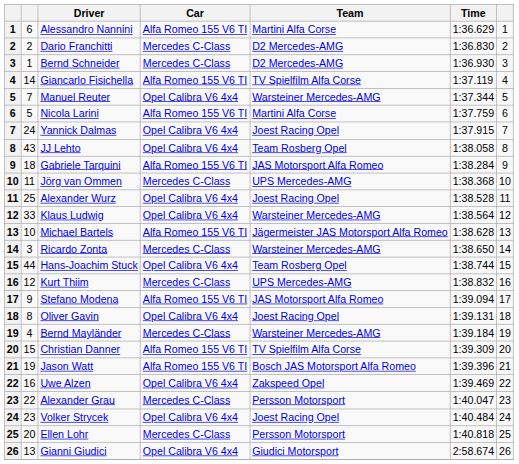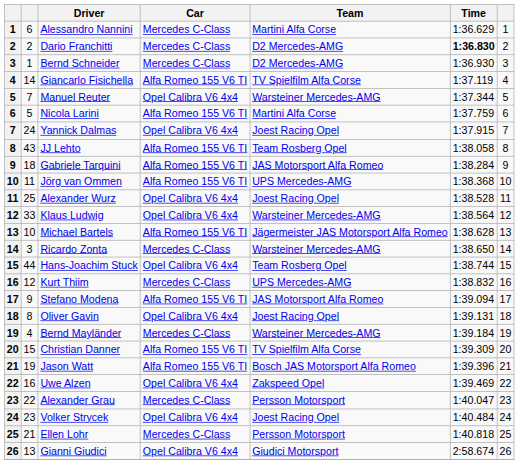Alessandro Nannini | Car: Alfa Romeo 155 V6 TI -> Mercedes C-Class
Dario Franchitti | Time: normal -> bold
JJ Lehto | Car: Opel Calibra V6 4x4 -> Alfa Romeo 155 V6 TI
Jörg van Ommen | Car: Mercedes C-Class -> Alfa Romeo 155 V6 TI
Ellen Lohr | column 2: 20 -> 21
